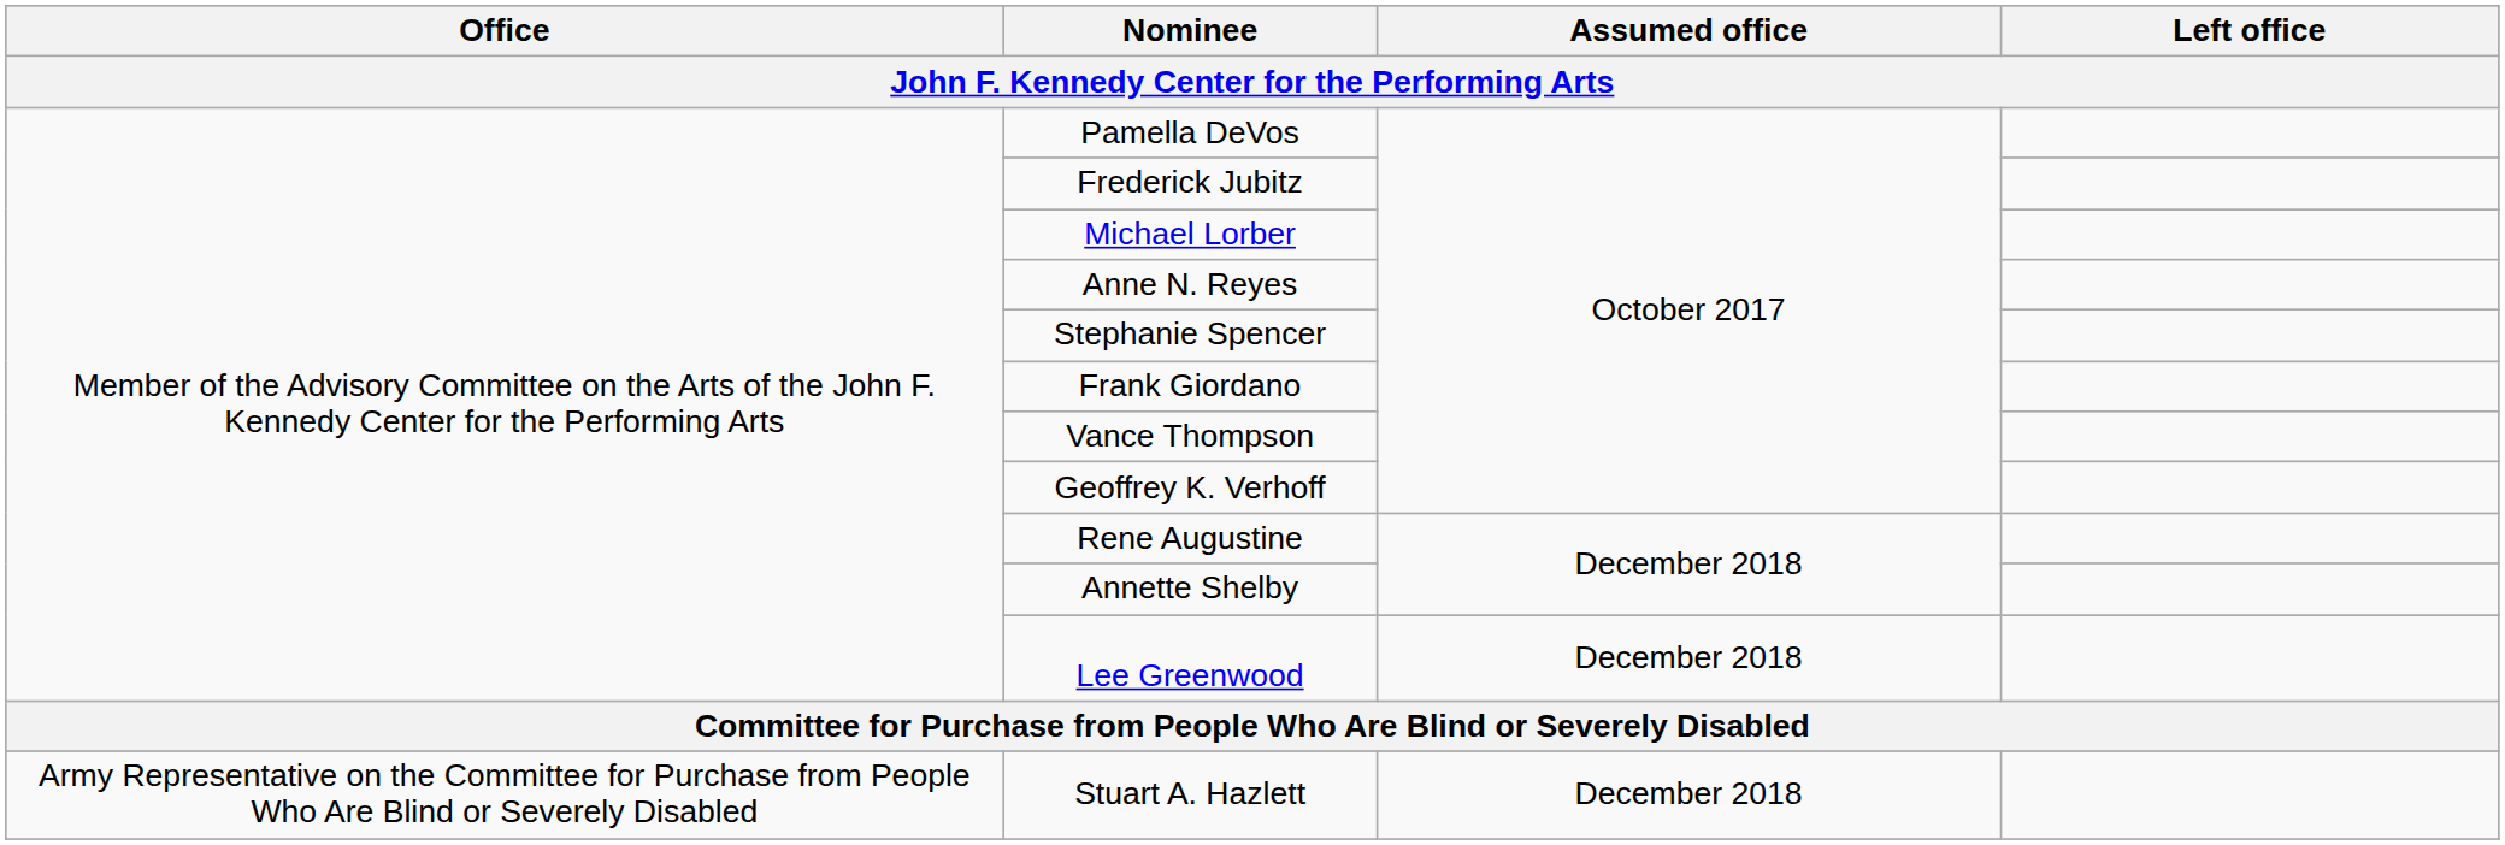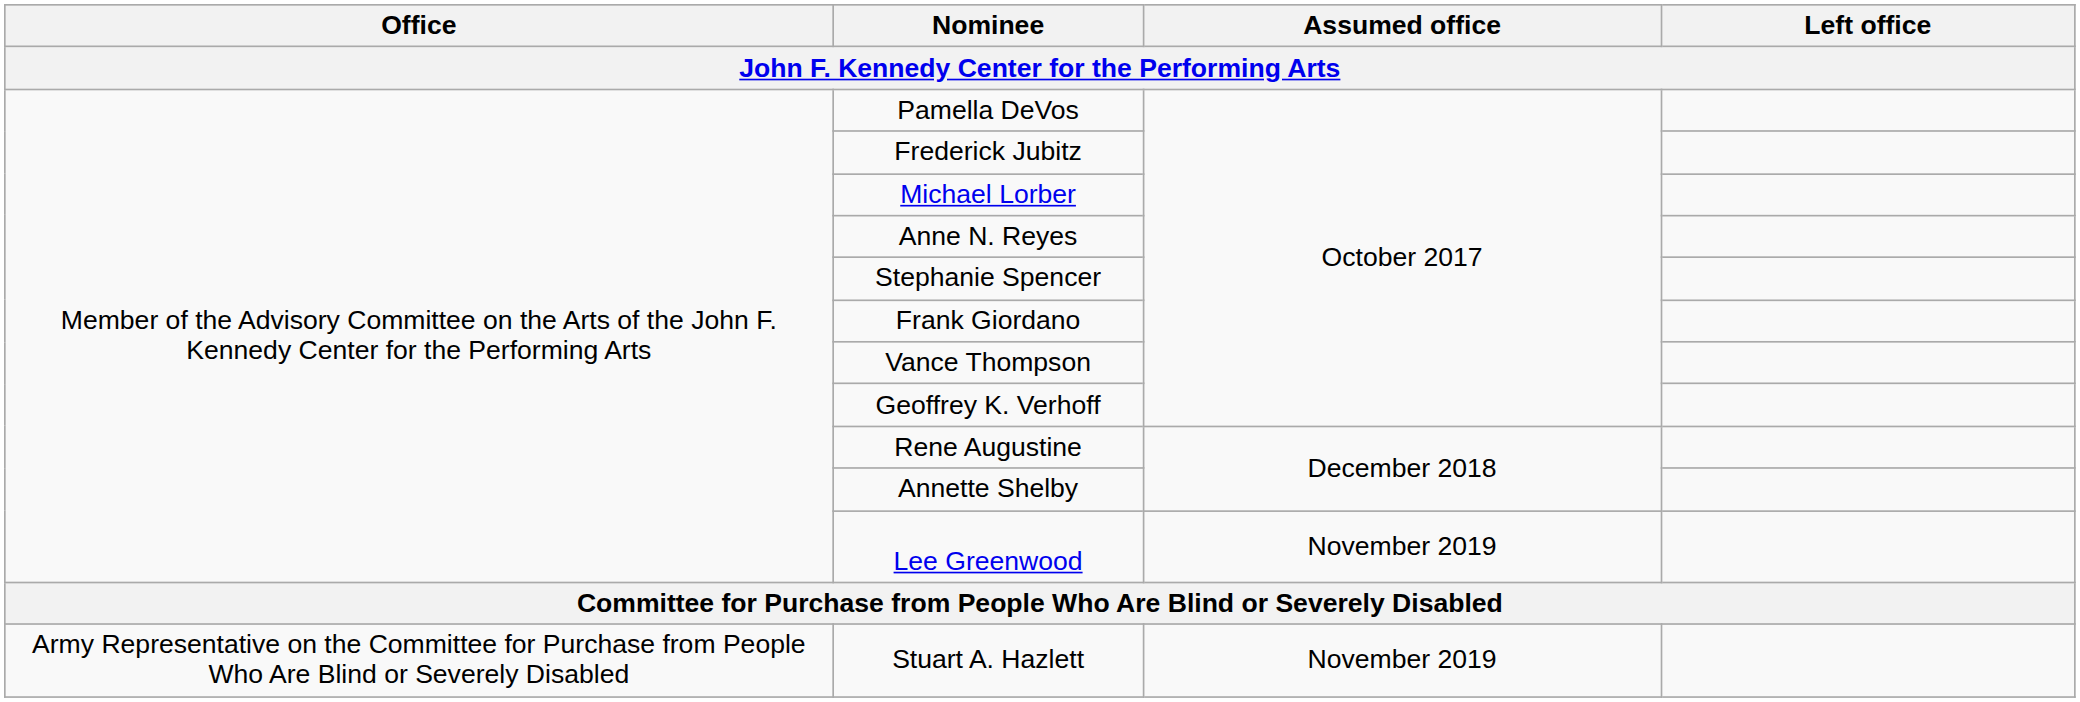Lee Greenwood | Assumed office: December 2018 -> November 2019
Stuart A. Hazlett | Assumed office: December 2018 -> November 2019
